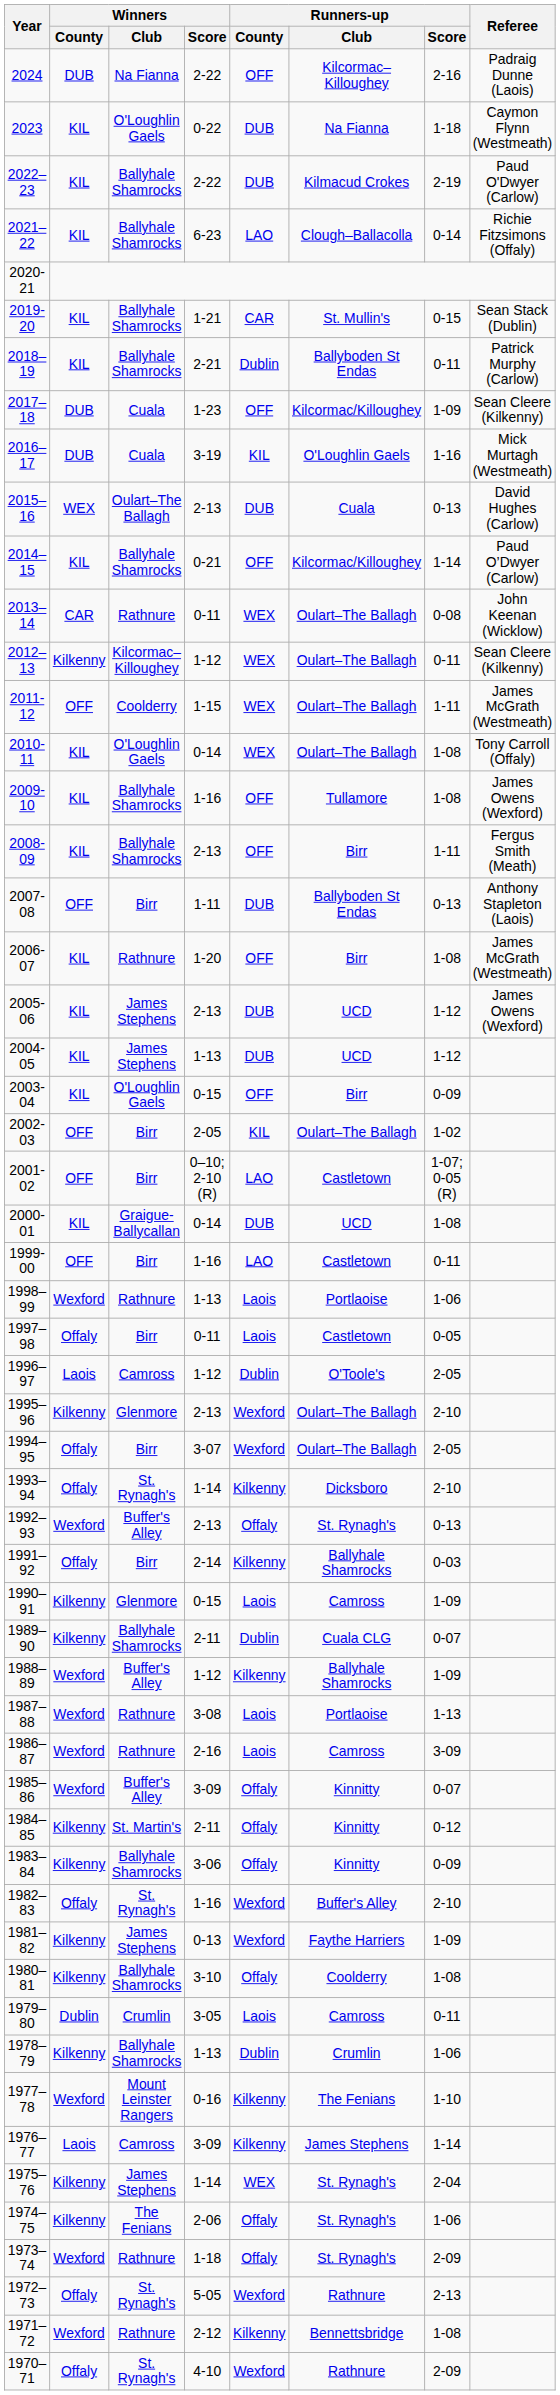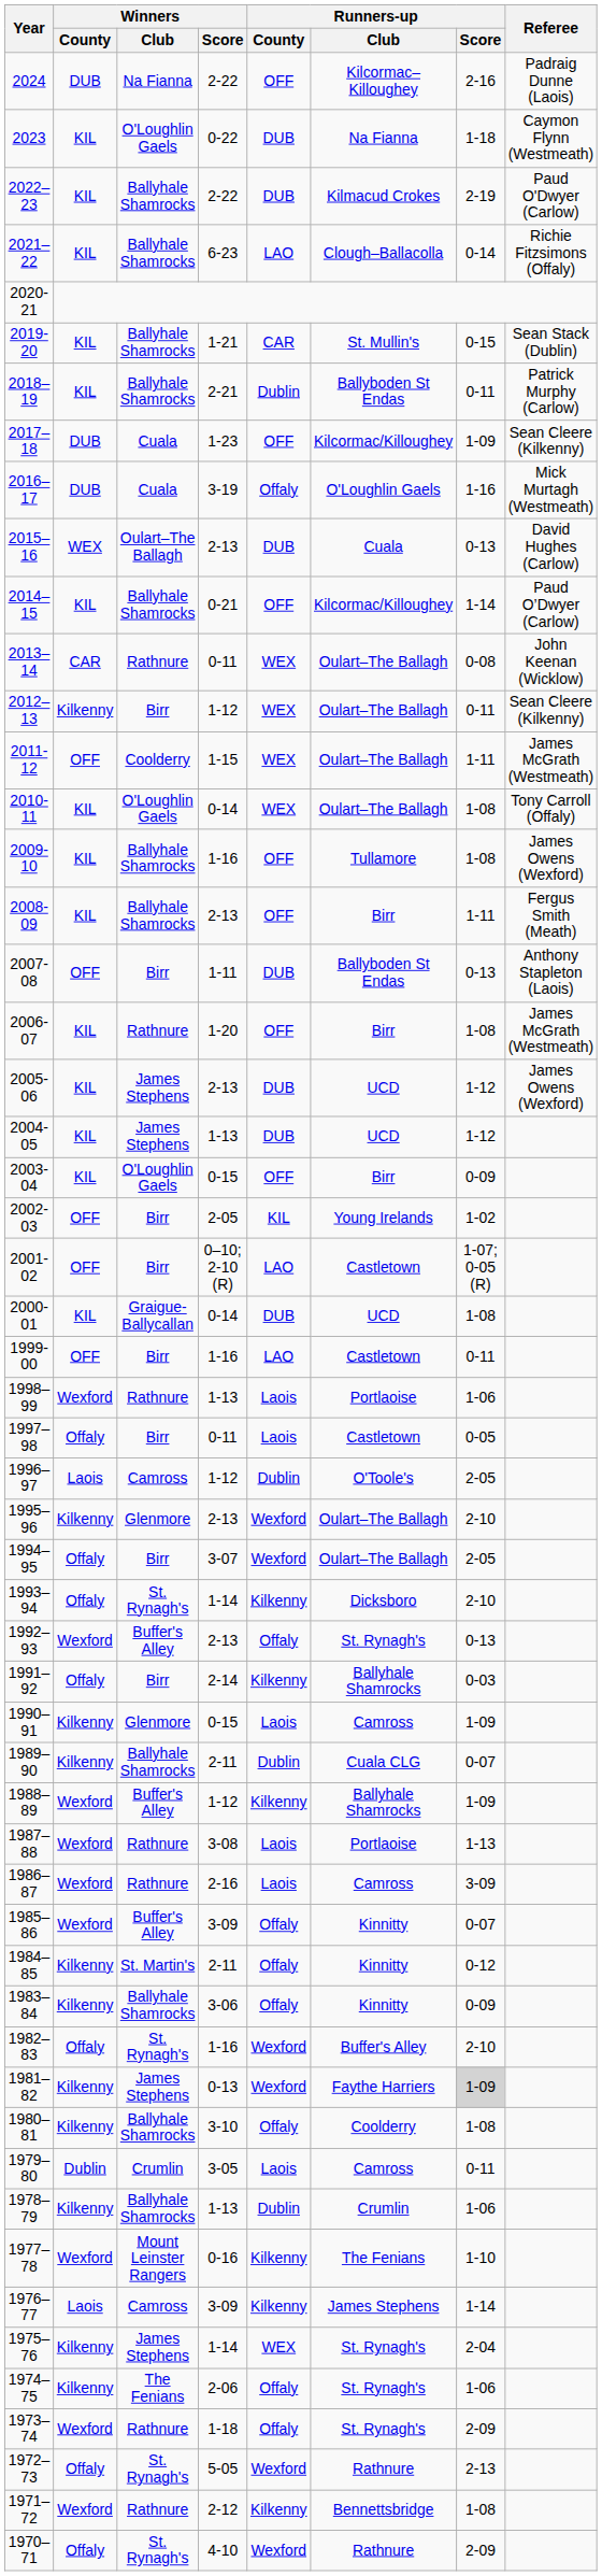2016–17 | Runners-up / County: KIL -> Offaly
2012–13 | Winners / Club: Kilcormac–Killoughey -> Birr
2002-03 | Runners-up / Club: Oulart–The Ballagh -> Young Irelands
1981–82 | Runners-up / Score: no background -> lightgrey background
